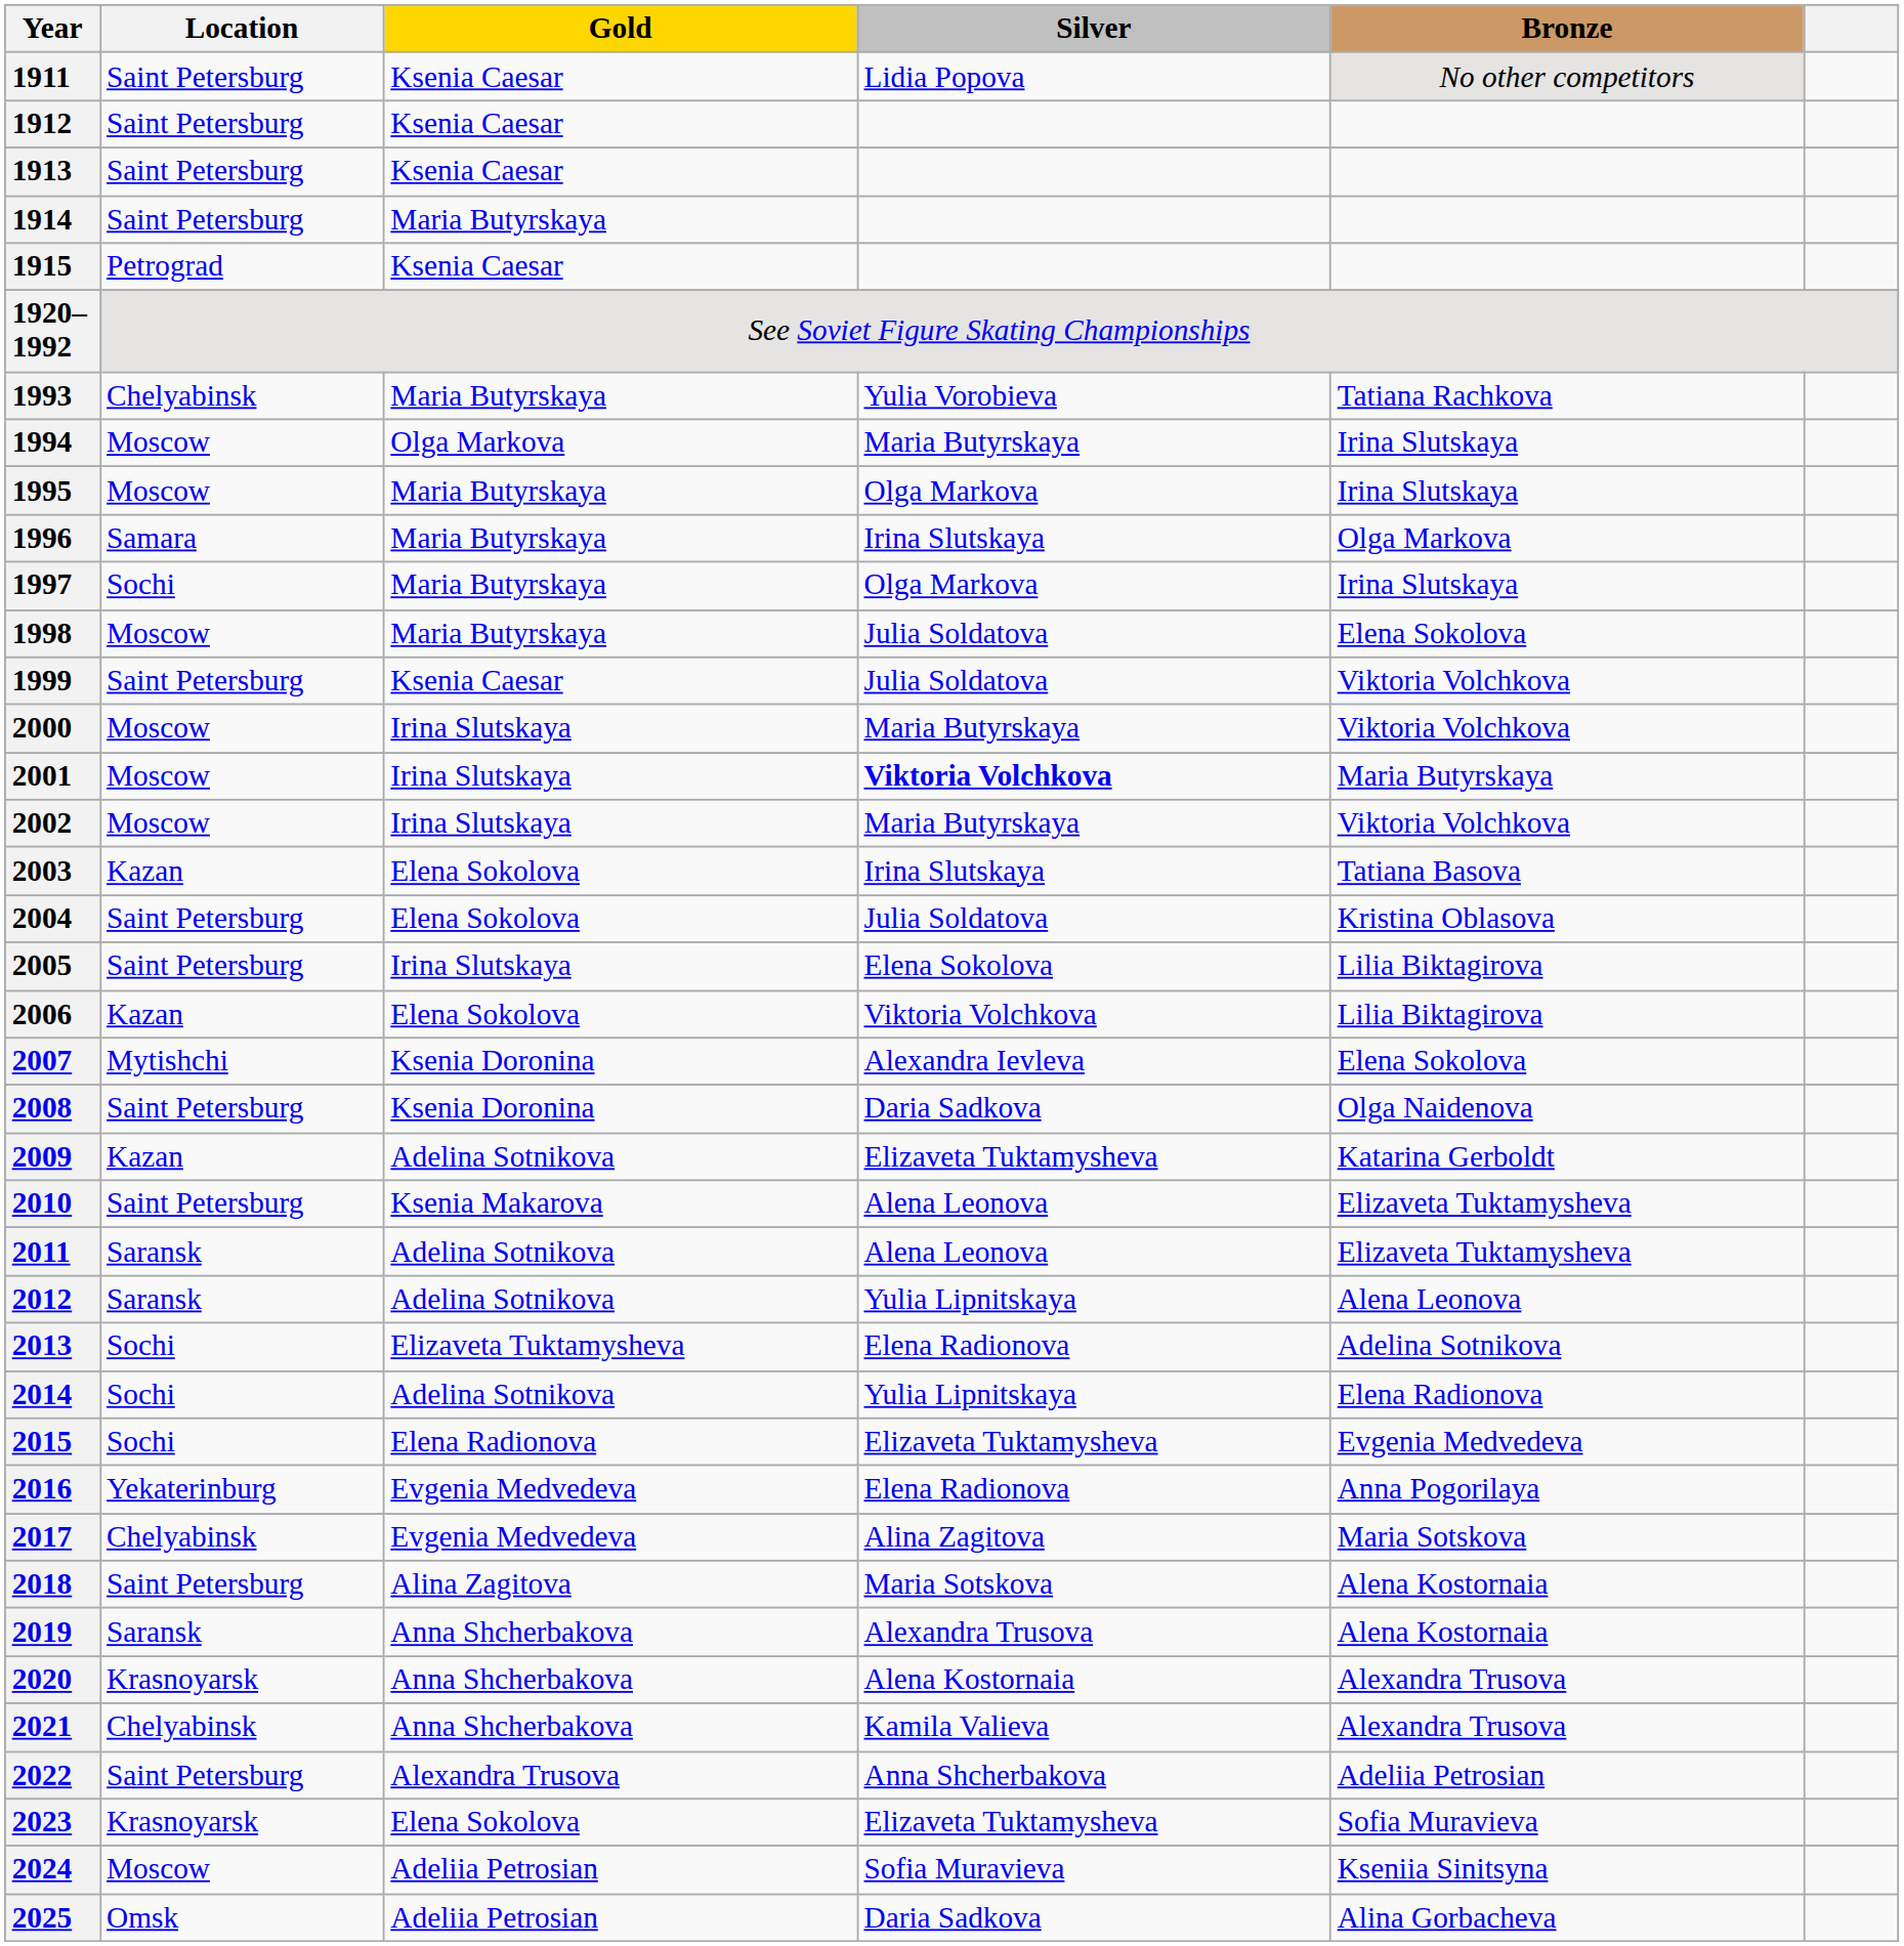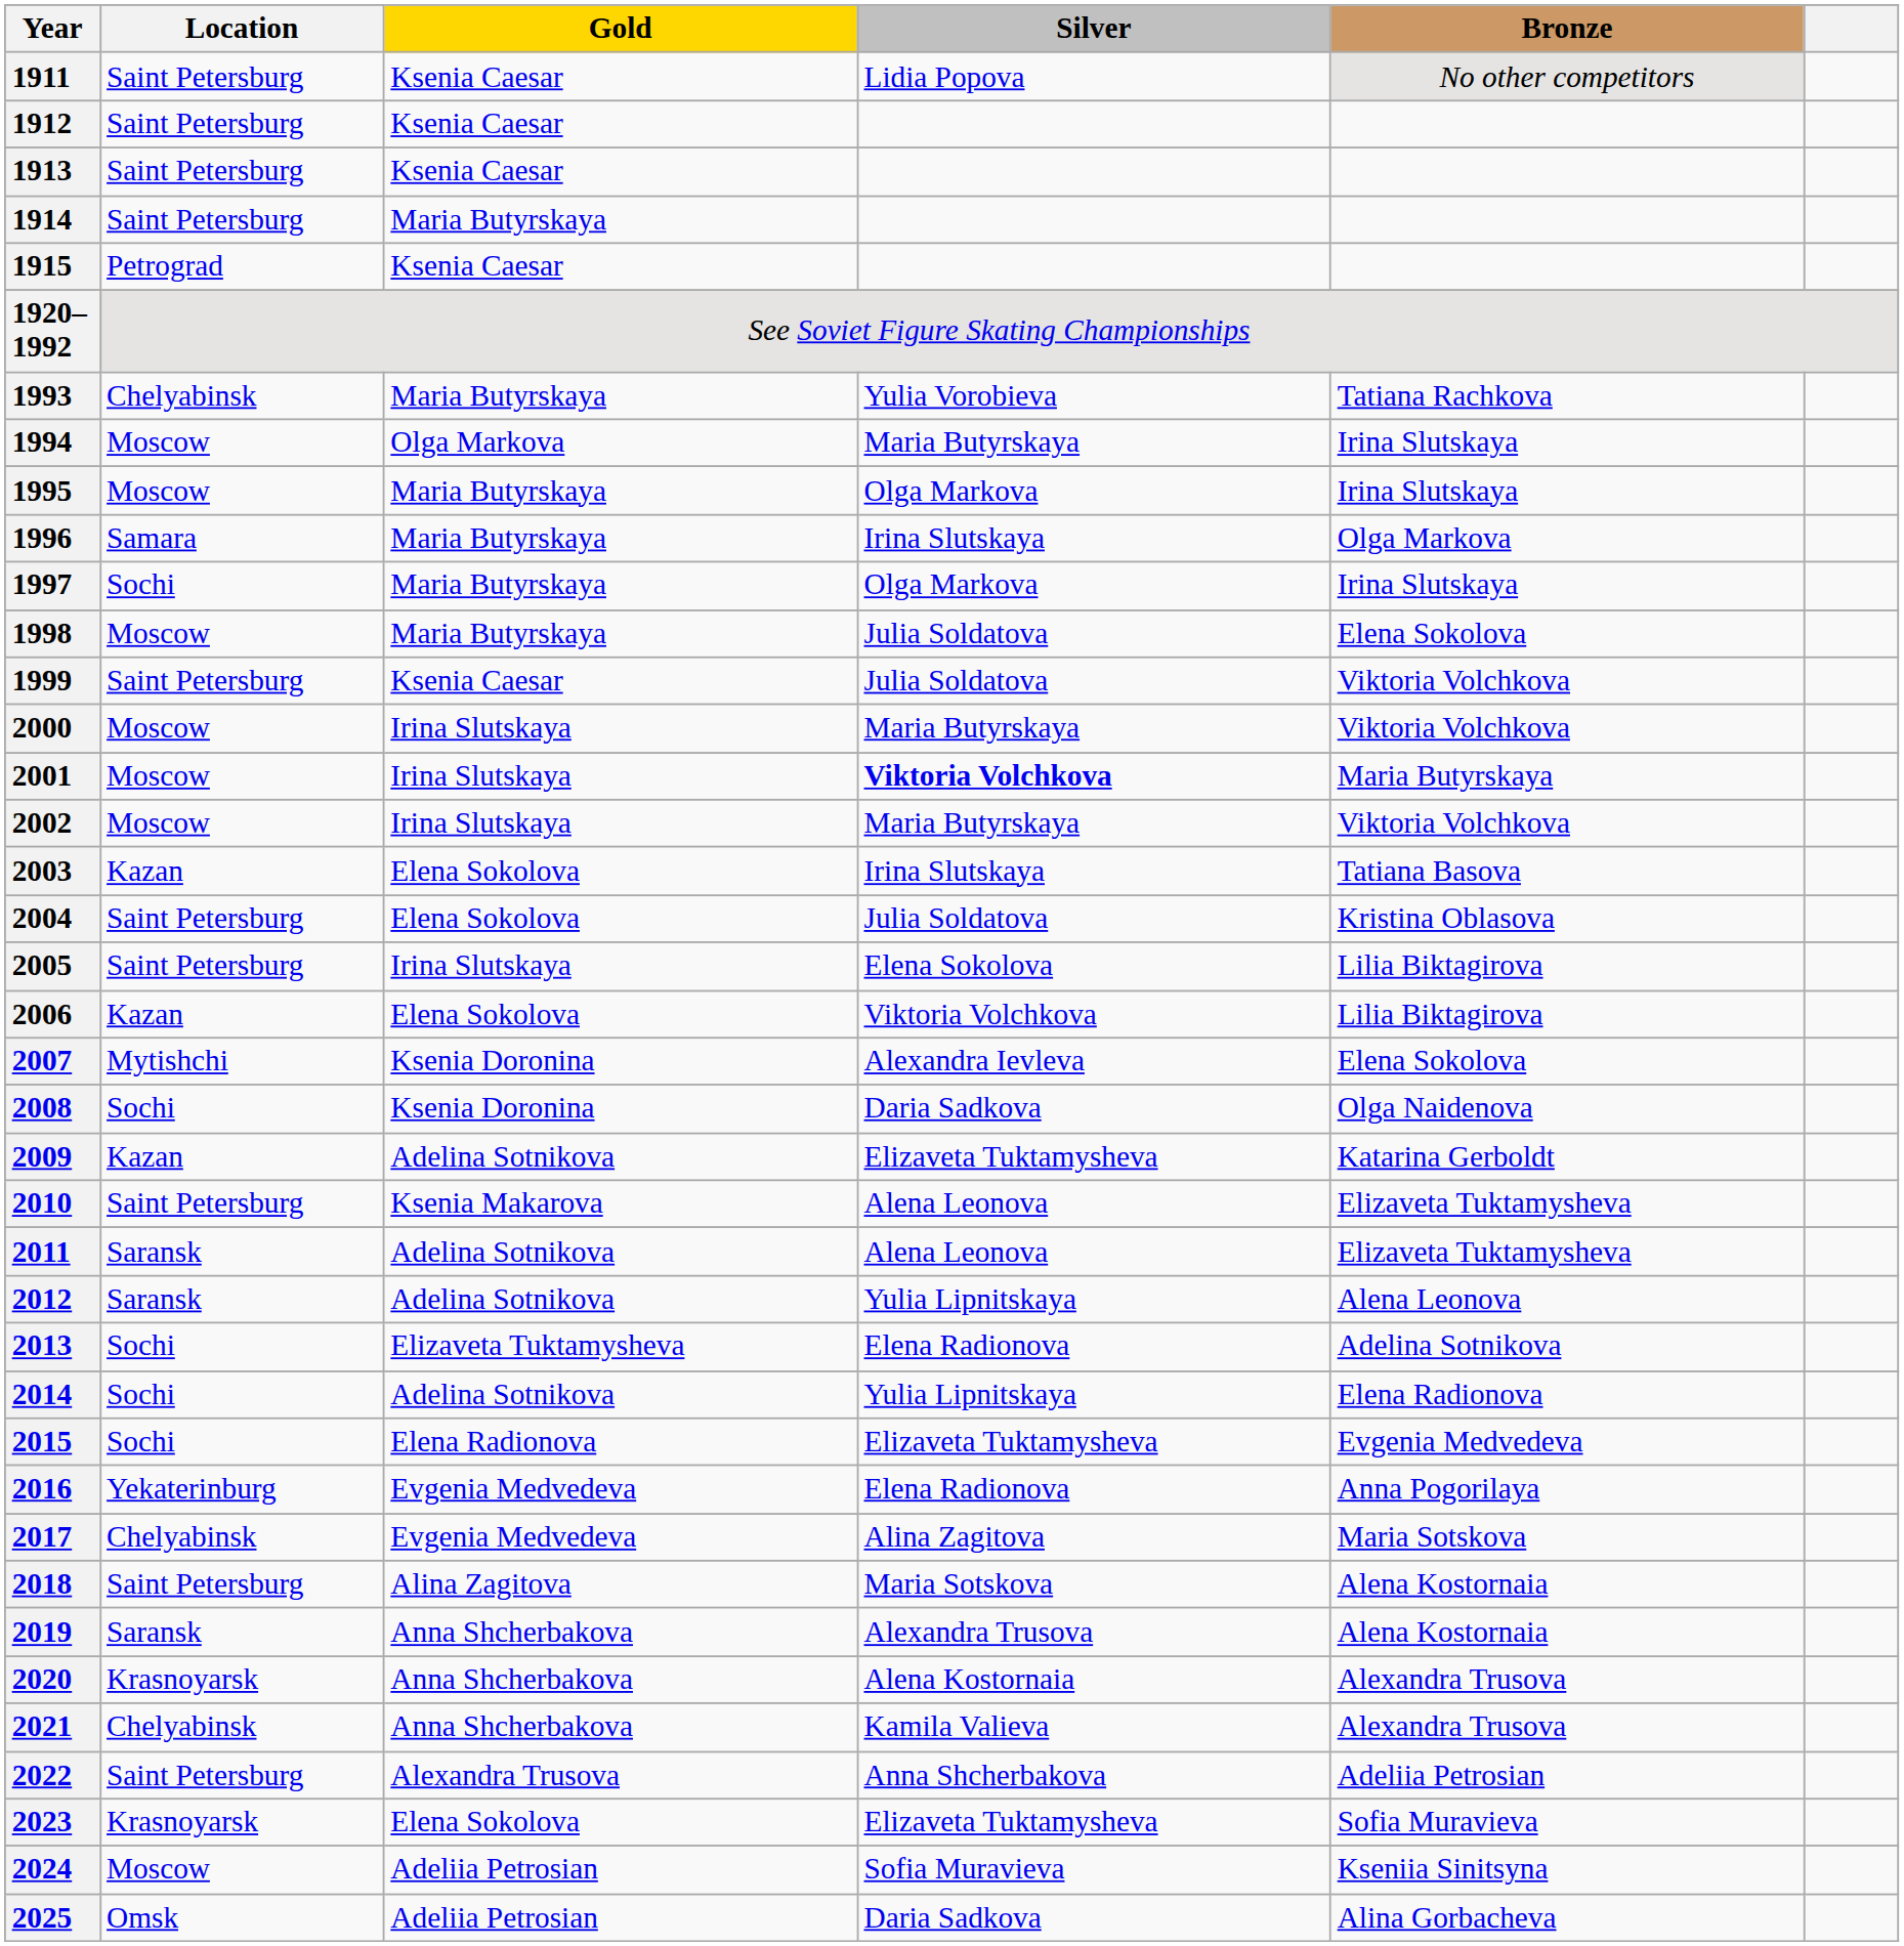2008 | Location: Saint Petersburg -> Sochi
